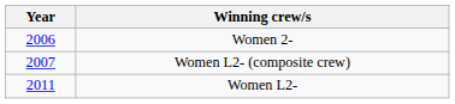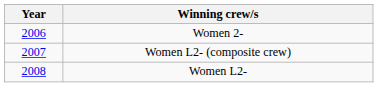Women L2- | Year: 2011 -> 2008
